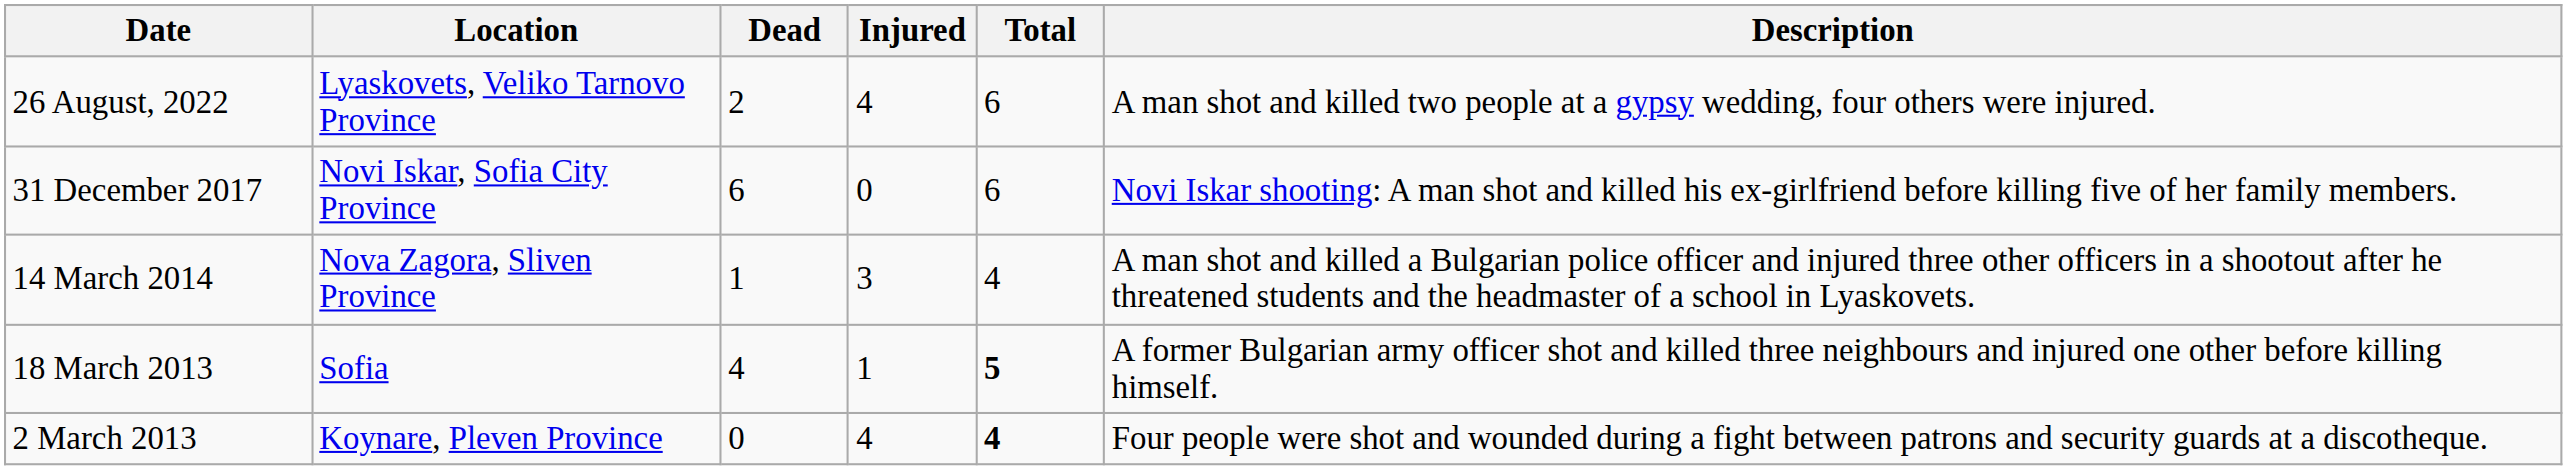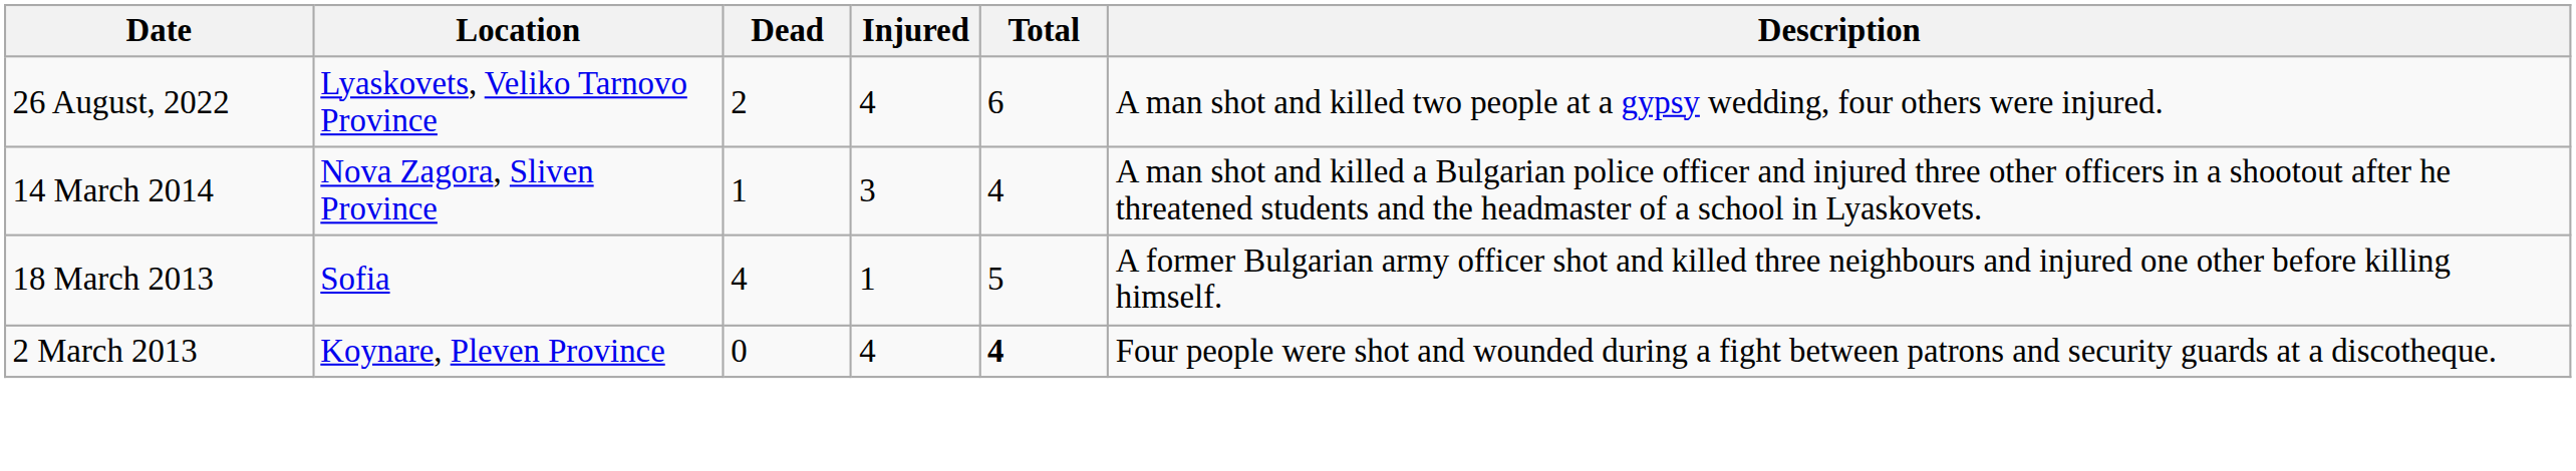- row: 31 December 2017 | Novi Iskar, Sofia City Province | 6 | 0 | 6 | Novi Iskar shooting: A man shot and killed his ex-girlfriend before killing five of her family members.
18 March 2013 | Total: bold -> normal
